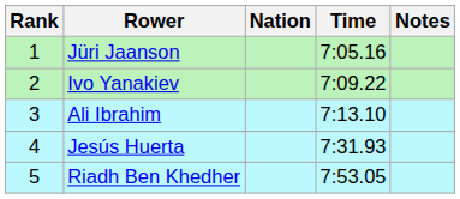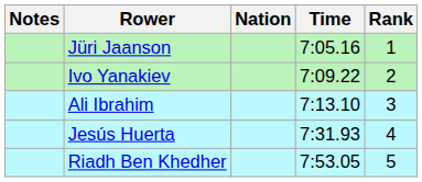columns swapped: Rank <-> Notes
